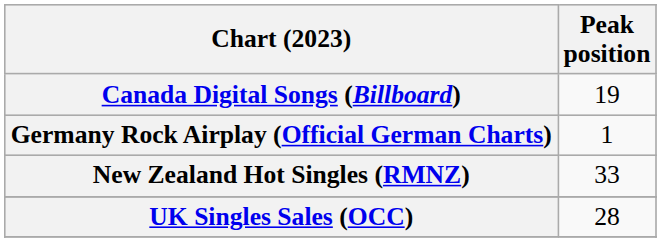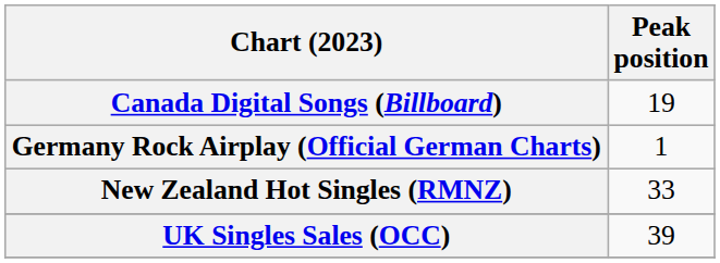UK Singles Sales (OCC) | Peak position: 28 -> 39
